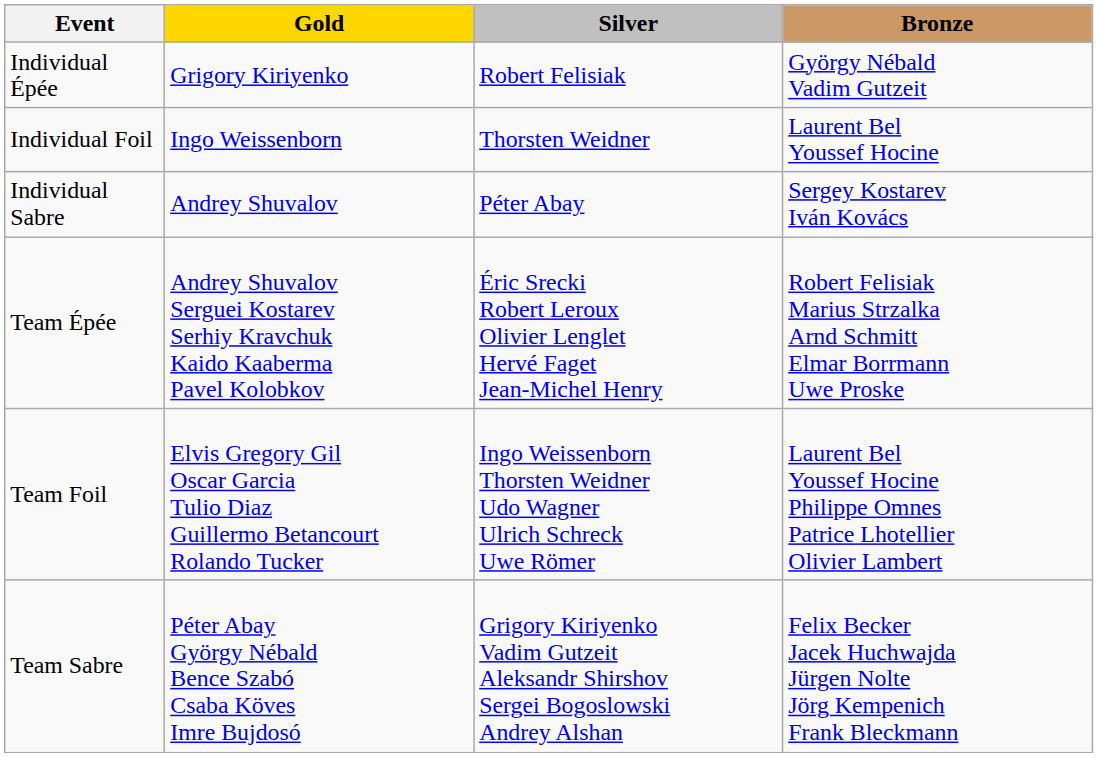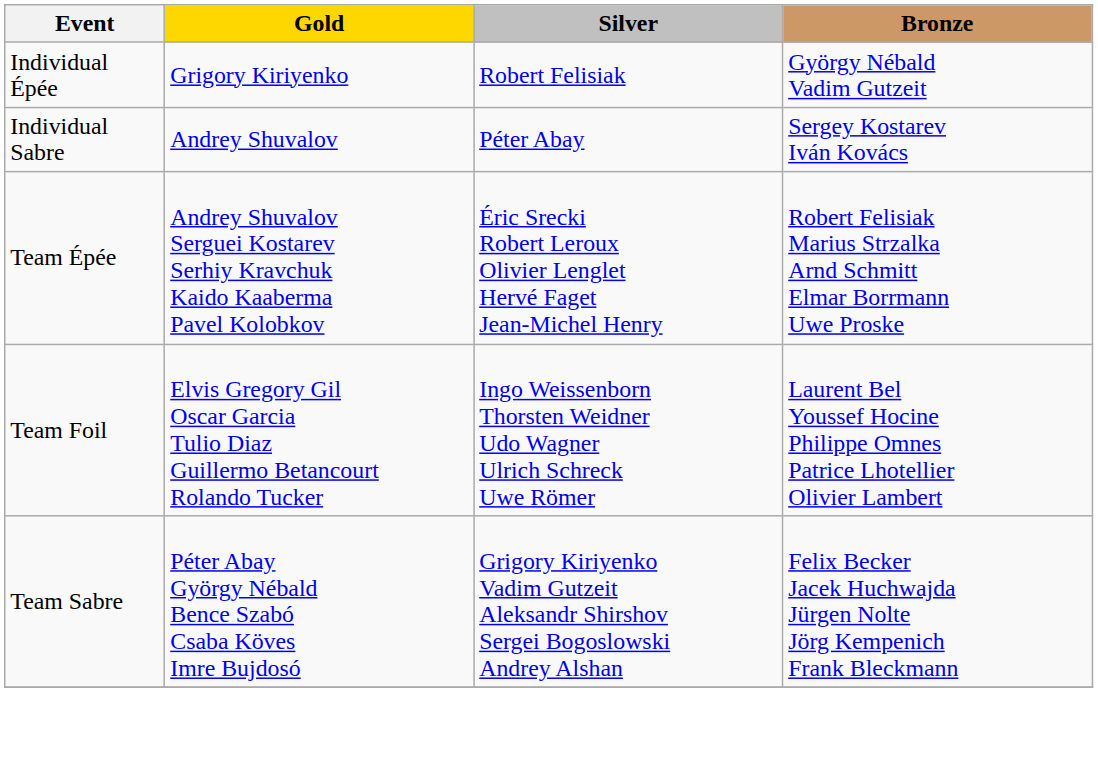- row: Individual Foil | Ingo Weissenborn | Thorsten Weidner | Laurent Bel Youssef Hocine
